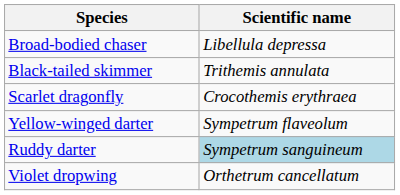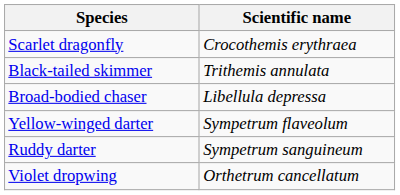rows swapped: Broad-bodied chaser <-> Scarlet dragonfly
Ruddy darter | Scientific name: lightblue background -> no background
